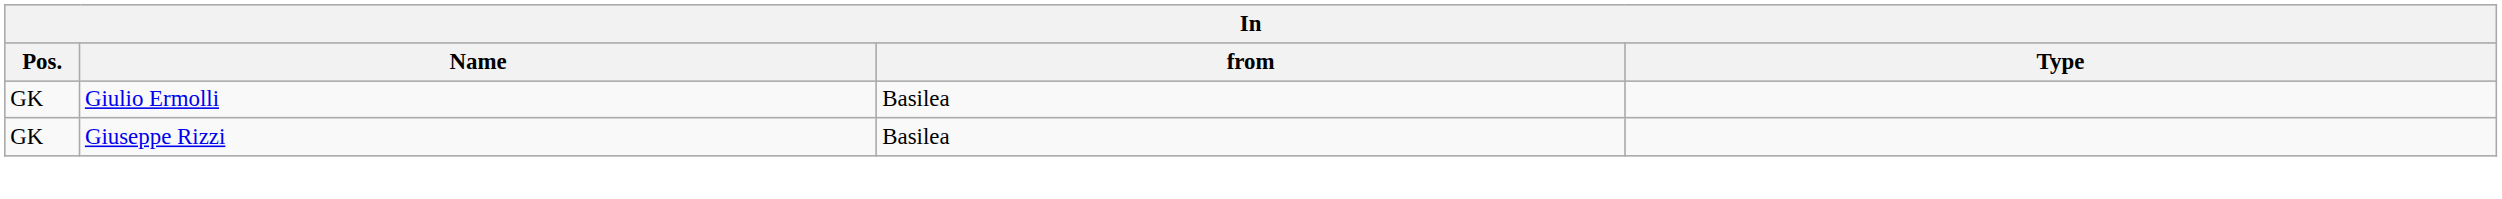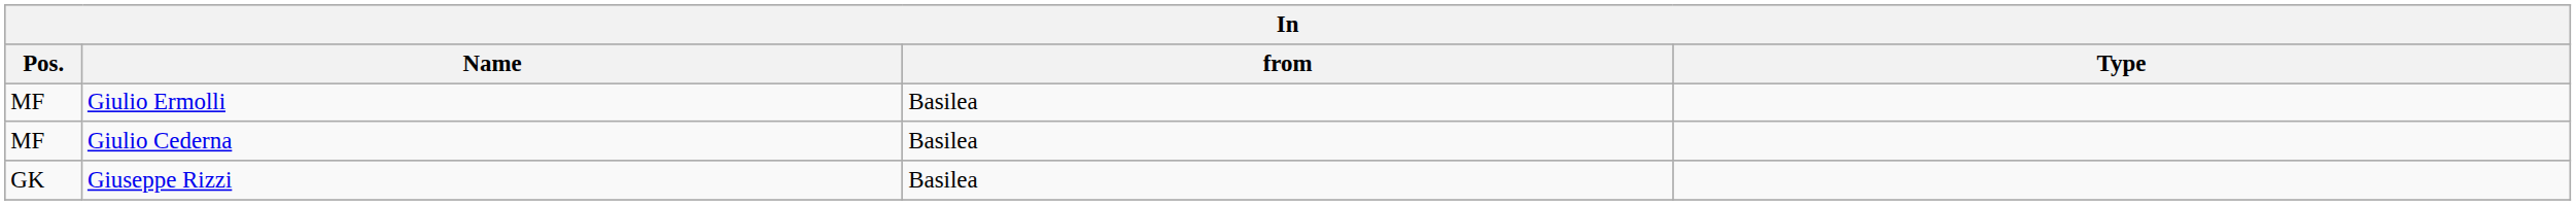Giulio Ermolli | Pos.: GK -> MF
+ row: MF | Giulio Cederna | Basilea
